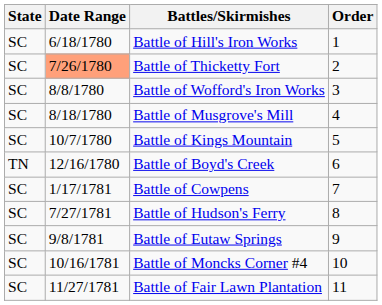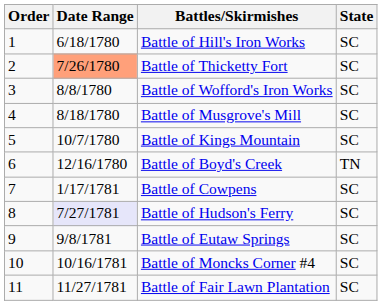columns swapped: Order <-> State
Battle of Hudson's Ferry | Date Range: no background -> lavender background
